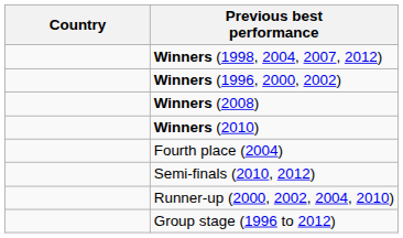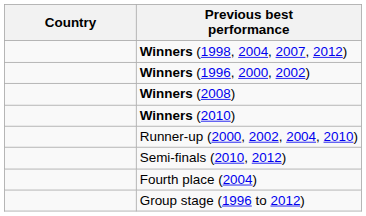rows swapped: Runner-up (2000, 2002, 2004, 2010) <-> Fourth place (2004)
